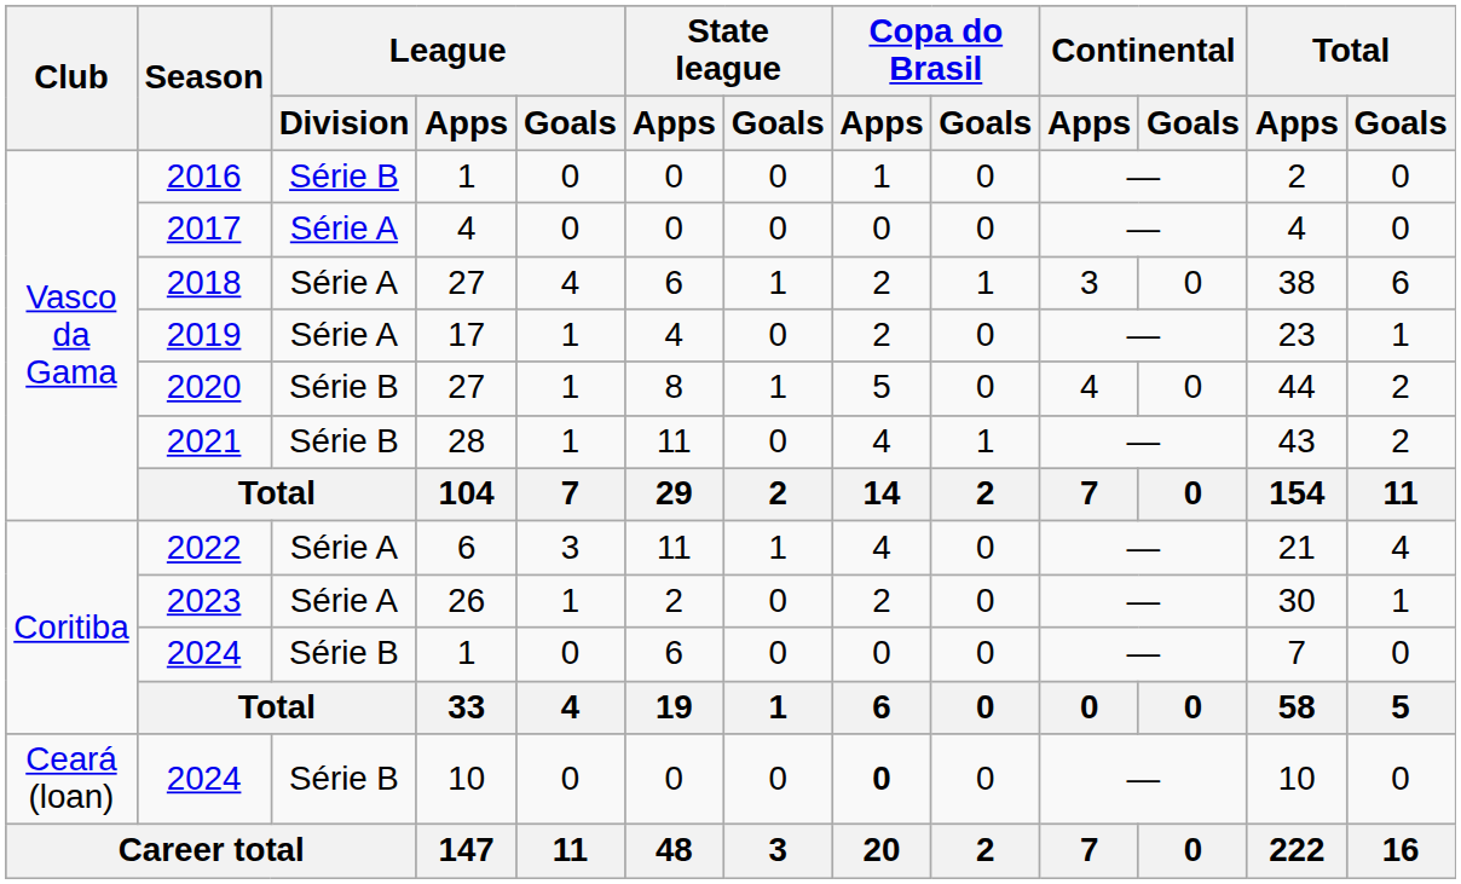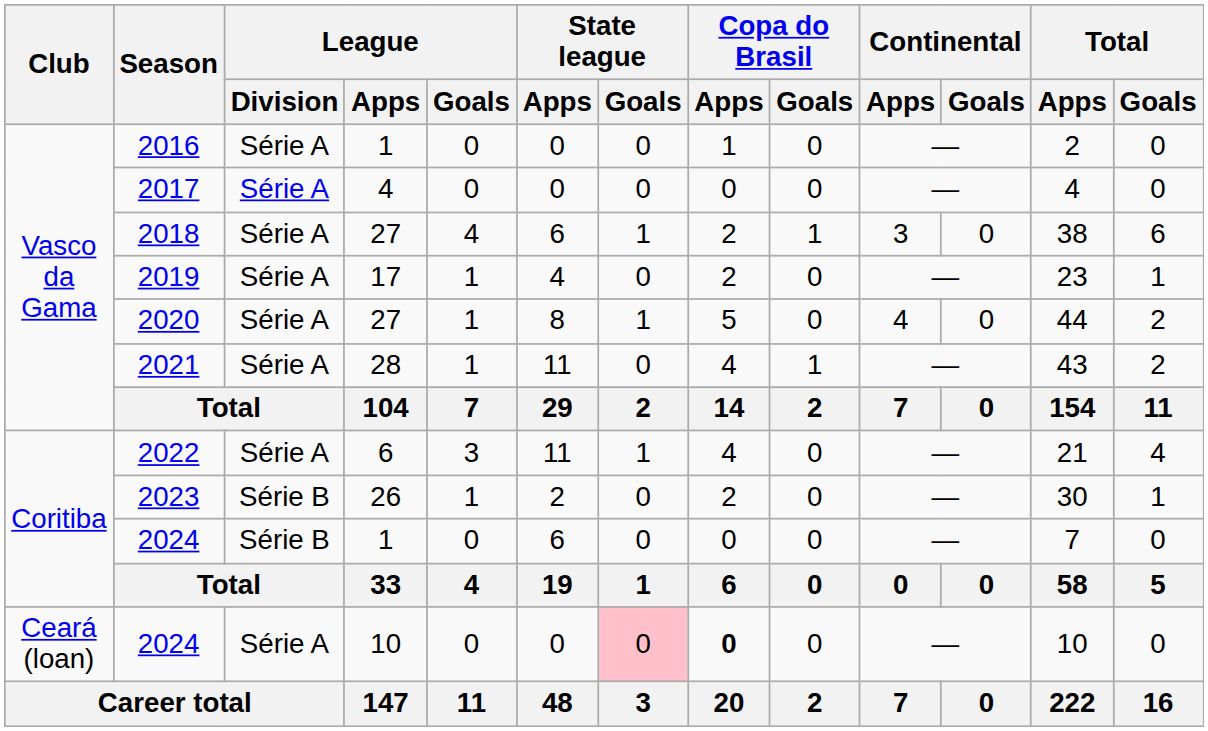2016 | League / Division: Série B -> Série A
2020 | League / Division: Série B -> Série A
2021 | League / Division: Série B -> Série A
2023 | League / Division: Série A -> Série B
2024 / 10 | League / Division: Série B -> Série A
2024 / 10 | State league / Goals: no background -> pink background
